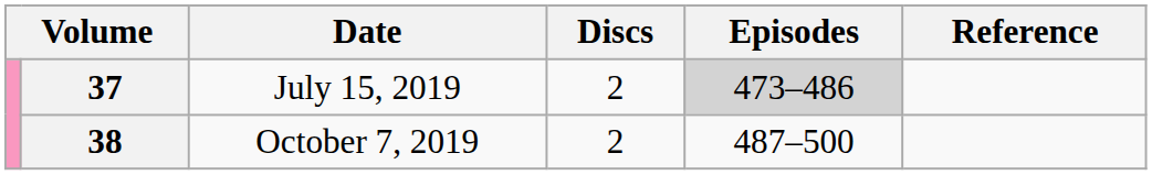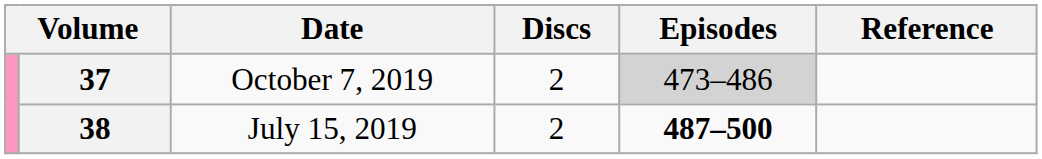37 | Date: July 15, 2019 -> October 7, 2019
38 | Date: October 7, 2019 -> July 15, 2019
38 | Episodes: normal -> bold
